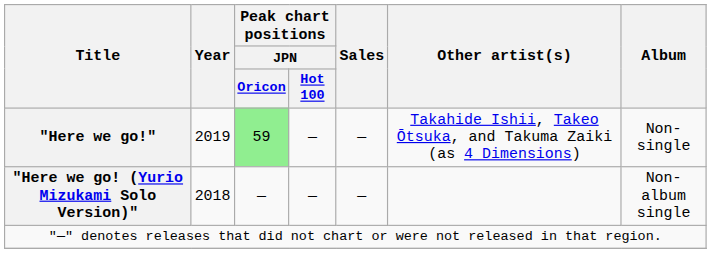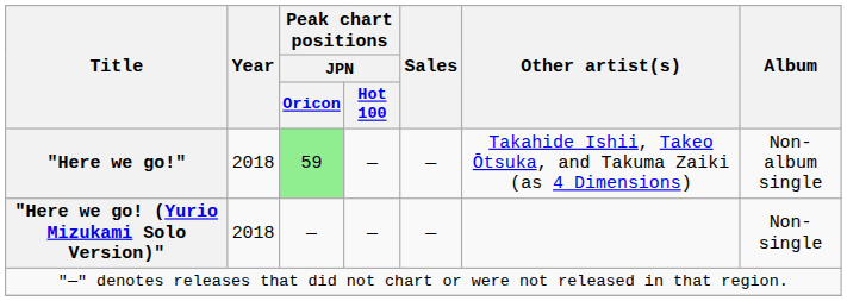"Here we go!" | Year: 2019 -> 2018
"Here we go!" | Album: Non-single -> Non-album single
"Here we go! (Yurio Mizukami Solo Version)" | Album: Non-album single -> Non-single
